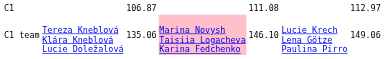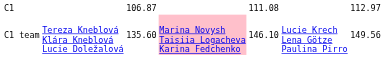C1 team | column 3: 135.06 -> 135.60
C1 team | column 7: 149.06 -> 149.56
